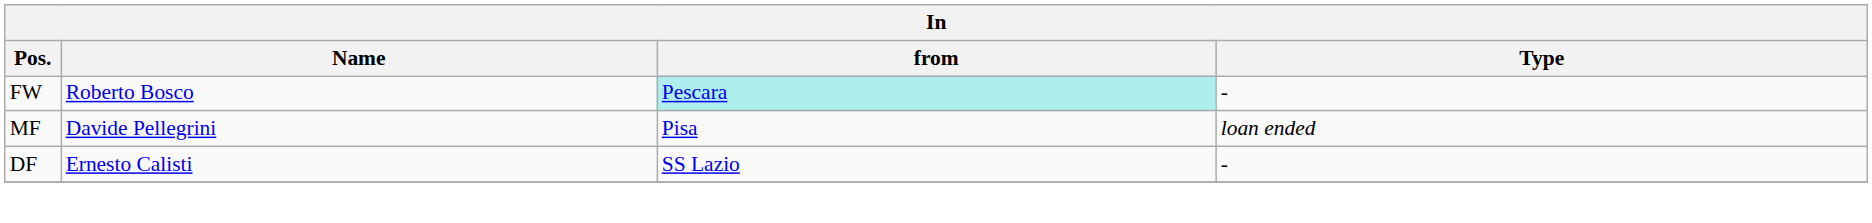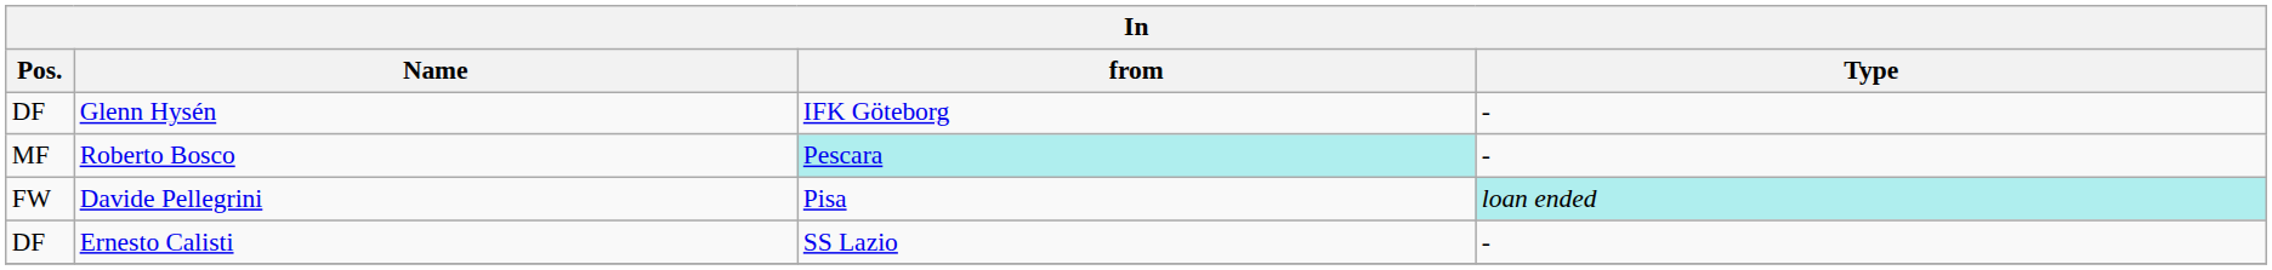+ row: DF | Glenn Hysén | IFK Göteborg | -
Roberto Bosco | Pos.: FW -> MF
Davide Pellegrini | Pos.: MF -> FW
Davide Pellegrini | Type: no background -> paleturquoise background
